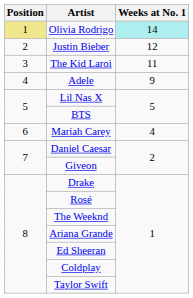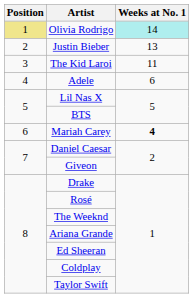Justin Bieber | Weeks at No. 1: 12 -> 13
Adele | Weeks at No. 1: 9 -> 6
Mariah Carey | Weeks at No. 1: normal -> bold
